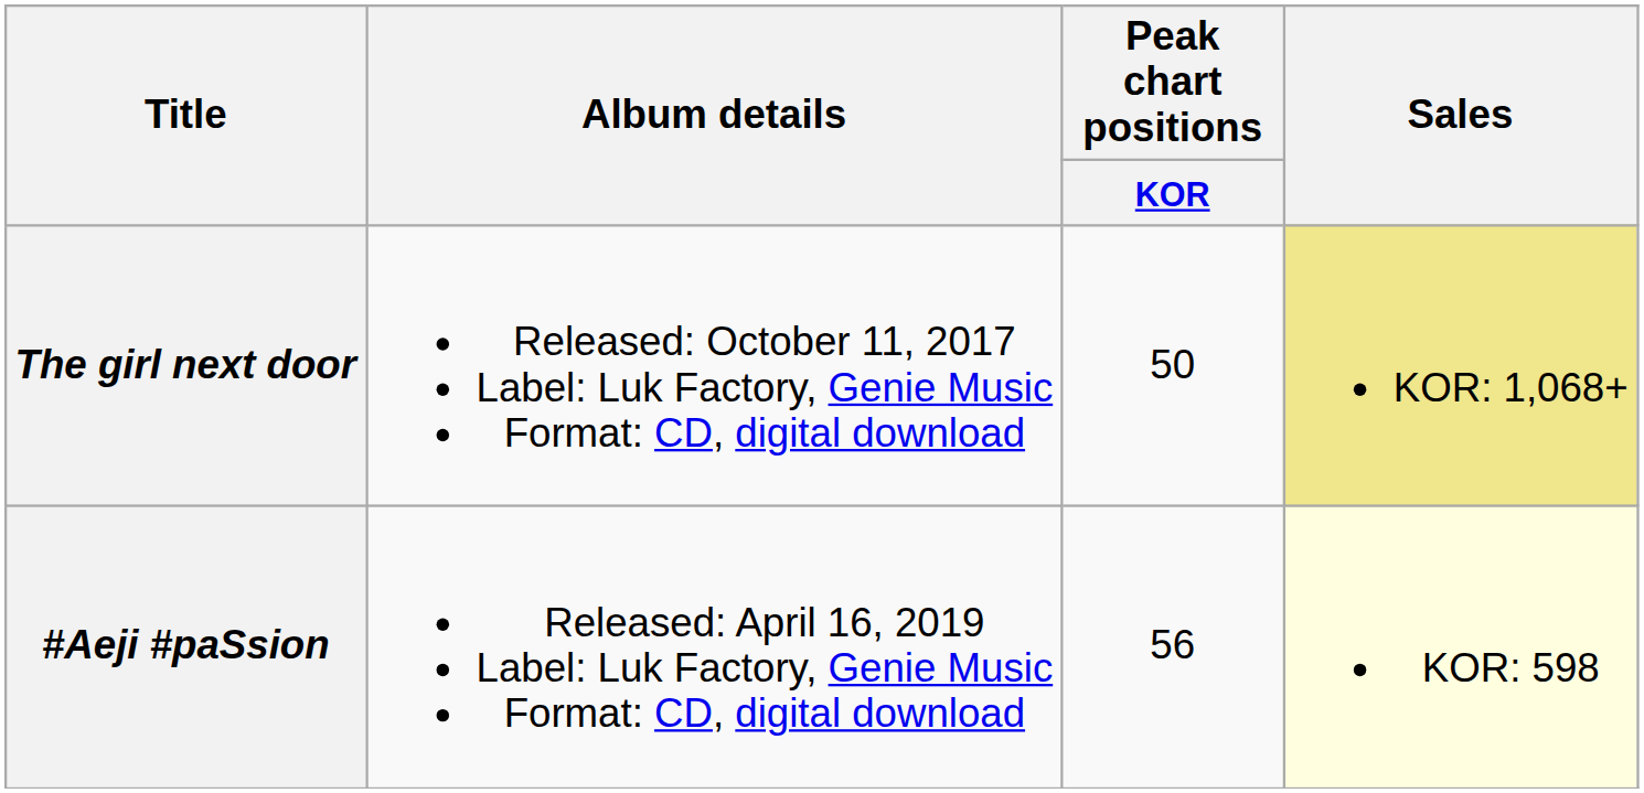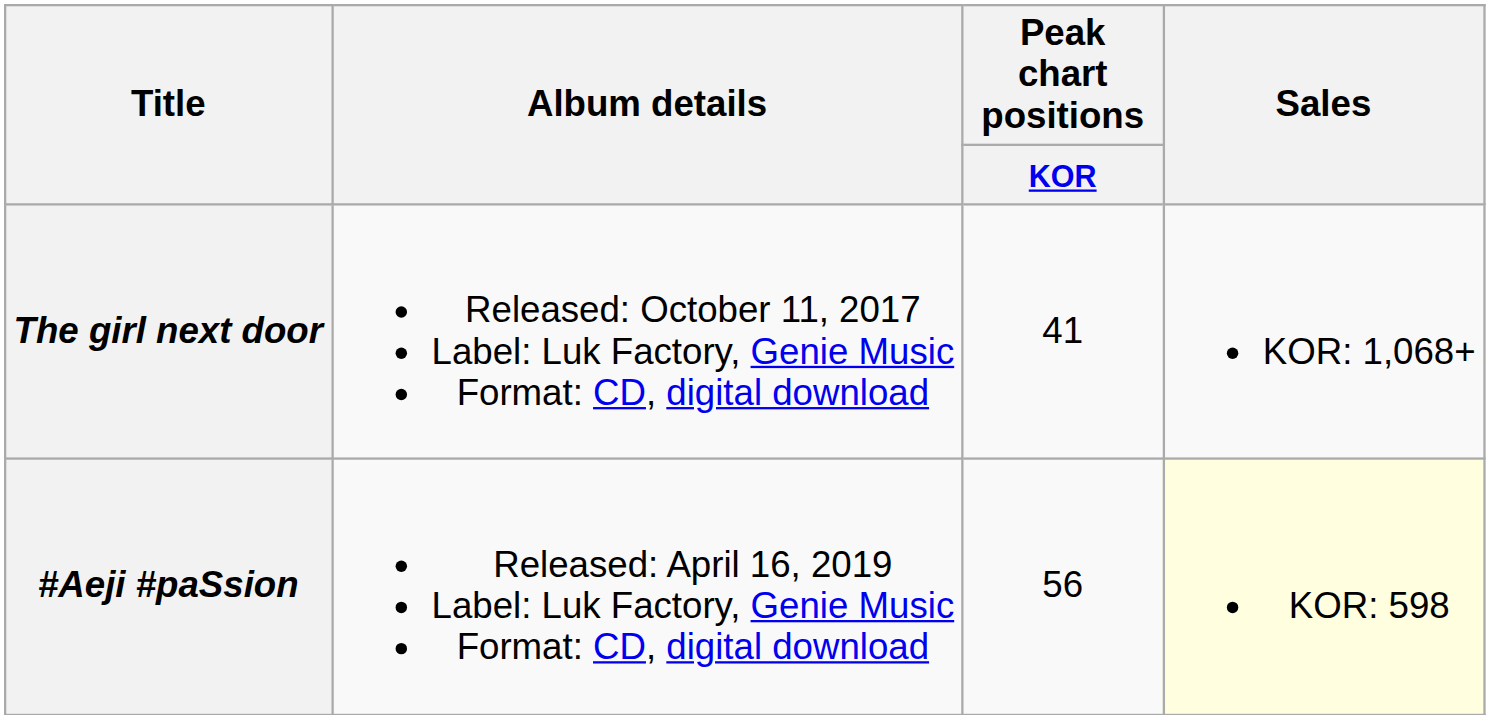The girl next door | Peak chart positions / KOR: 50 -> 41
The girl next door | Sales: khaki background -> no background
